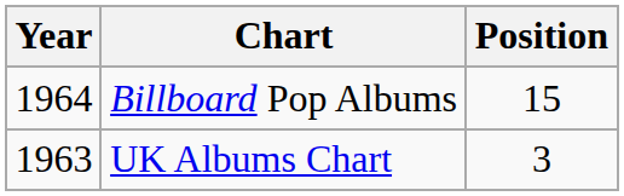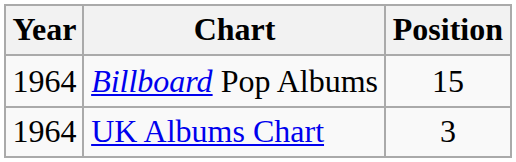UK Albums Chart | Year: 1963 -> 1964
